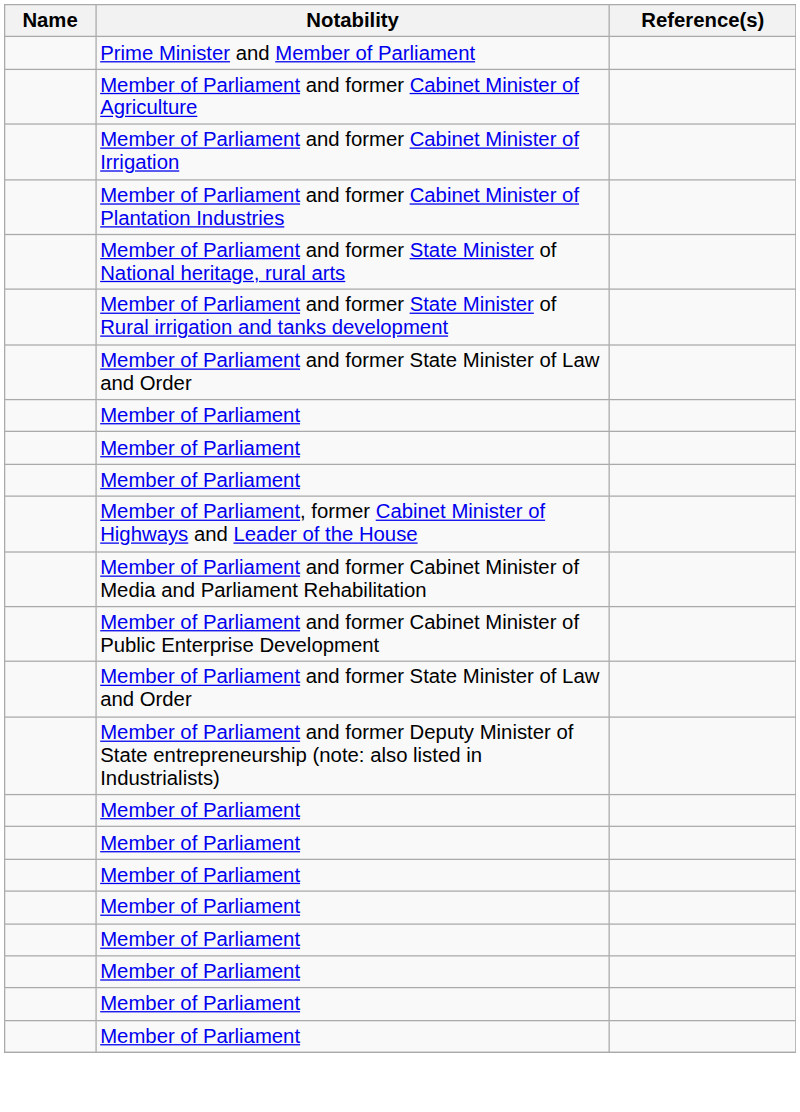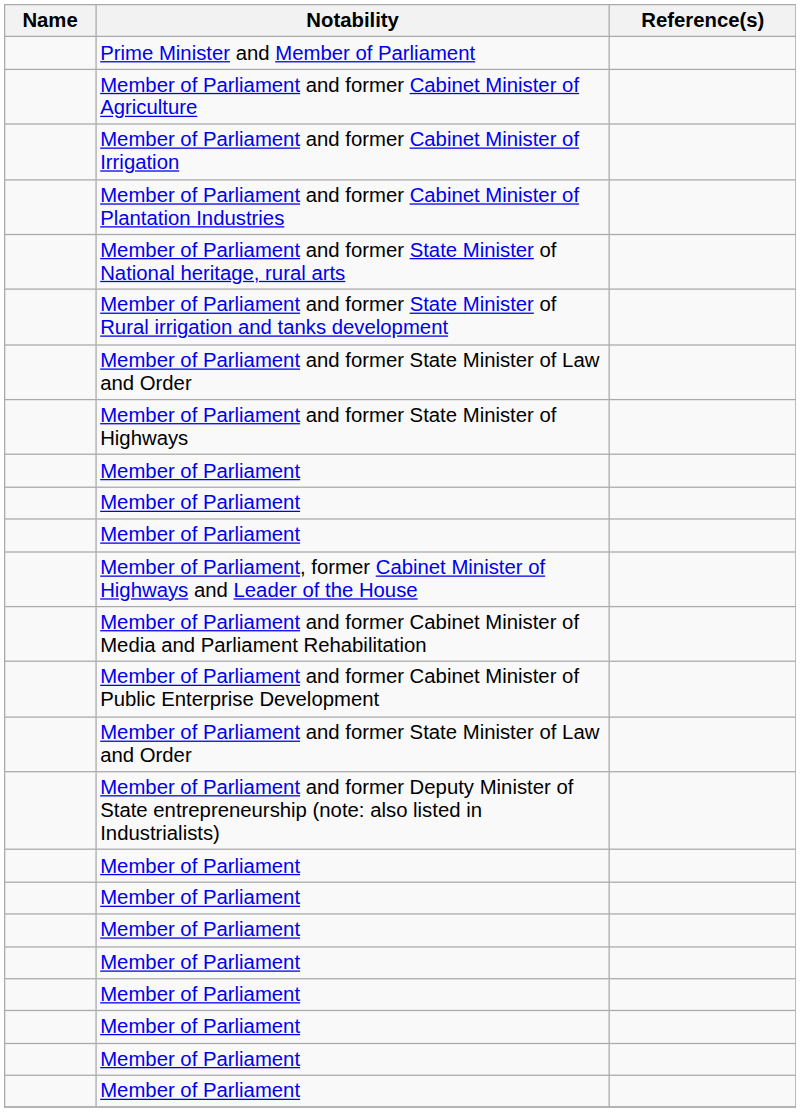+ row: Member of Parliament and former State Minister of Highways
